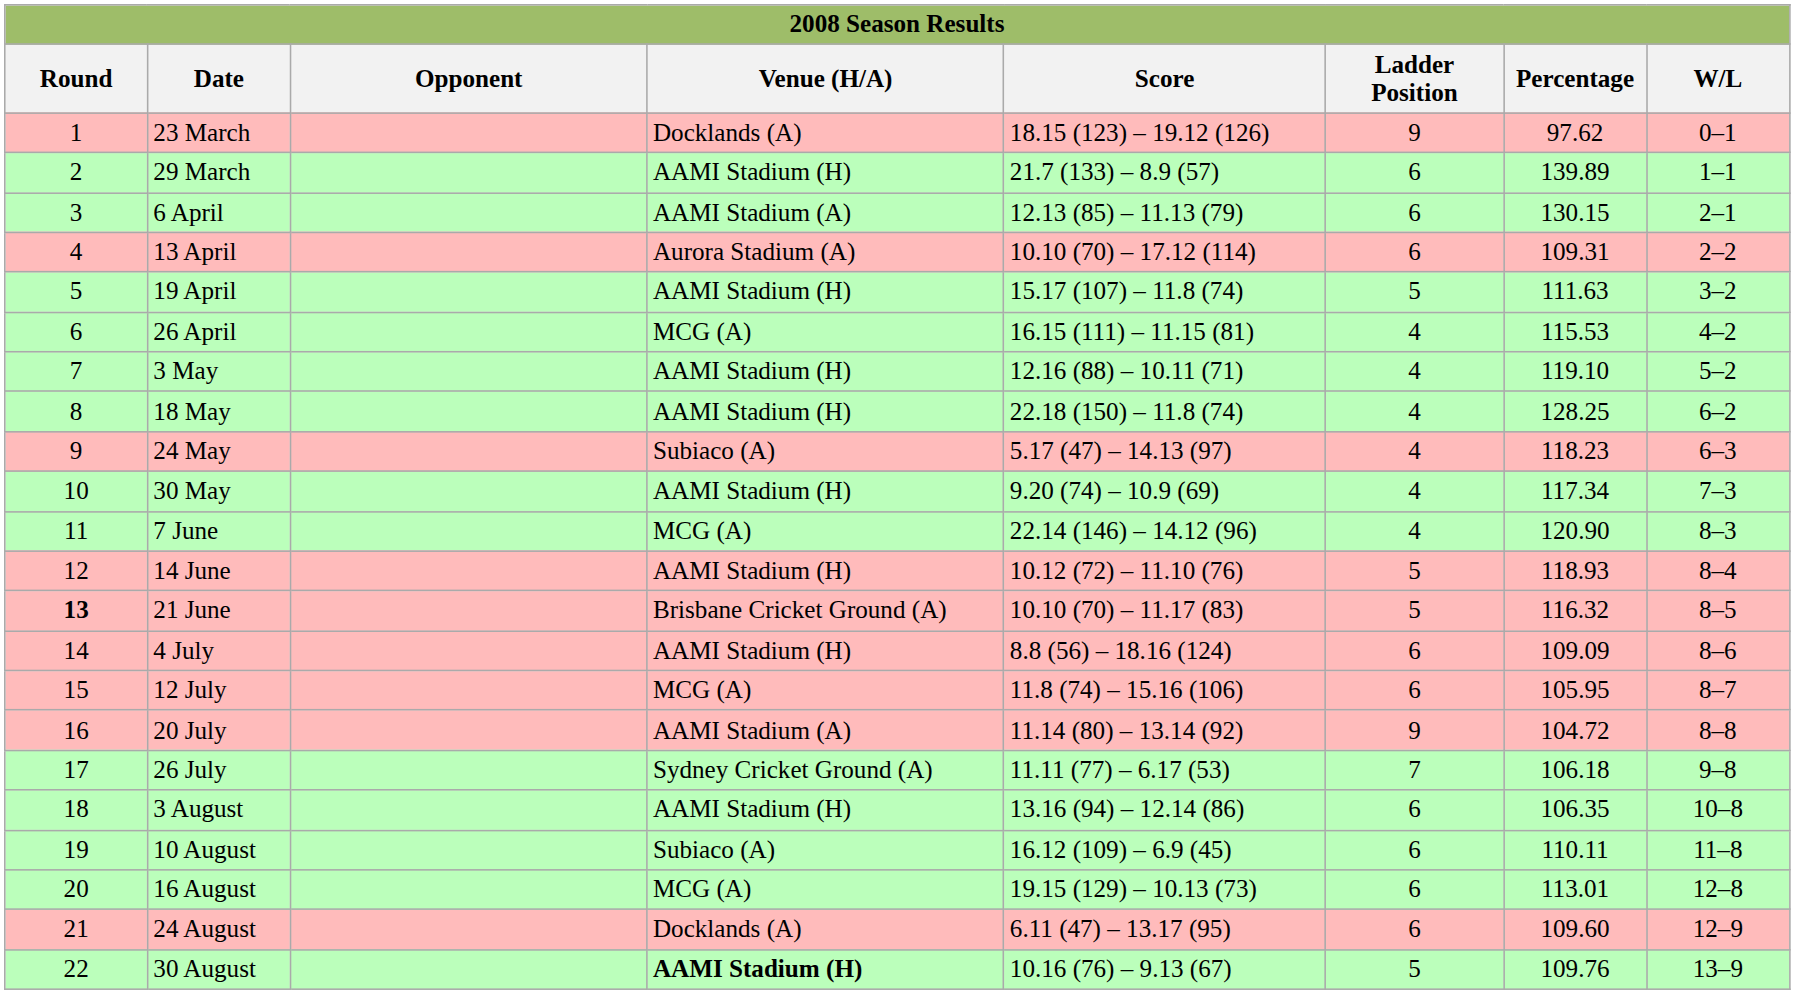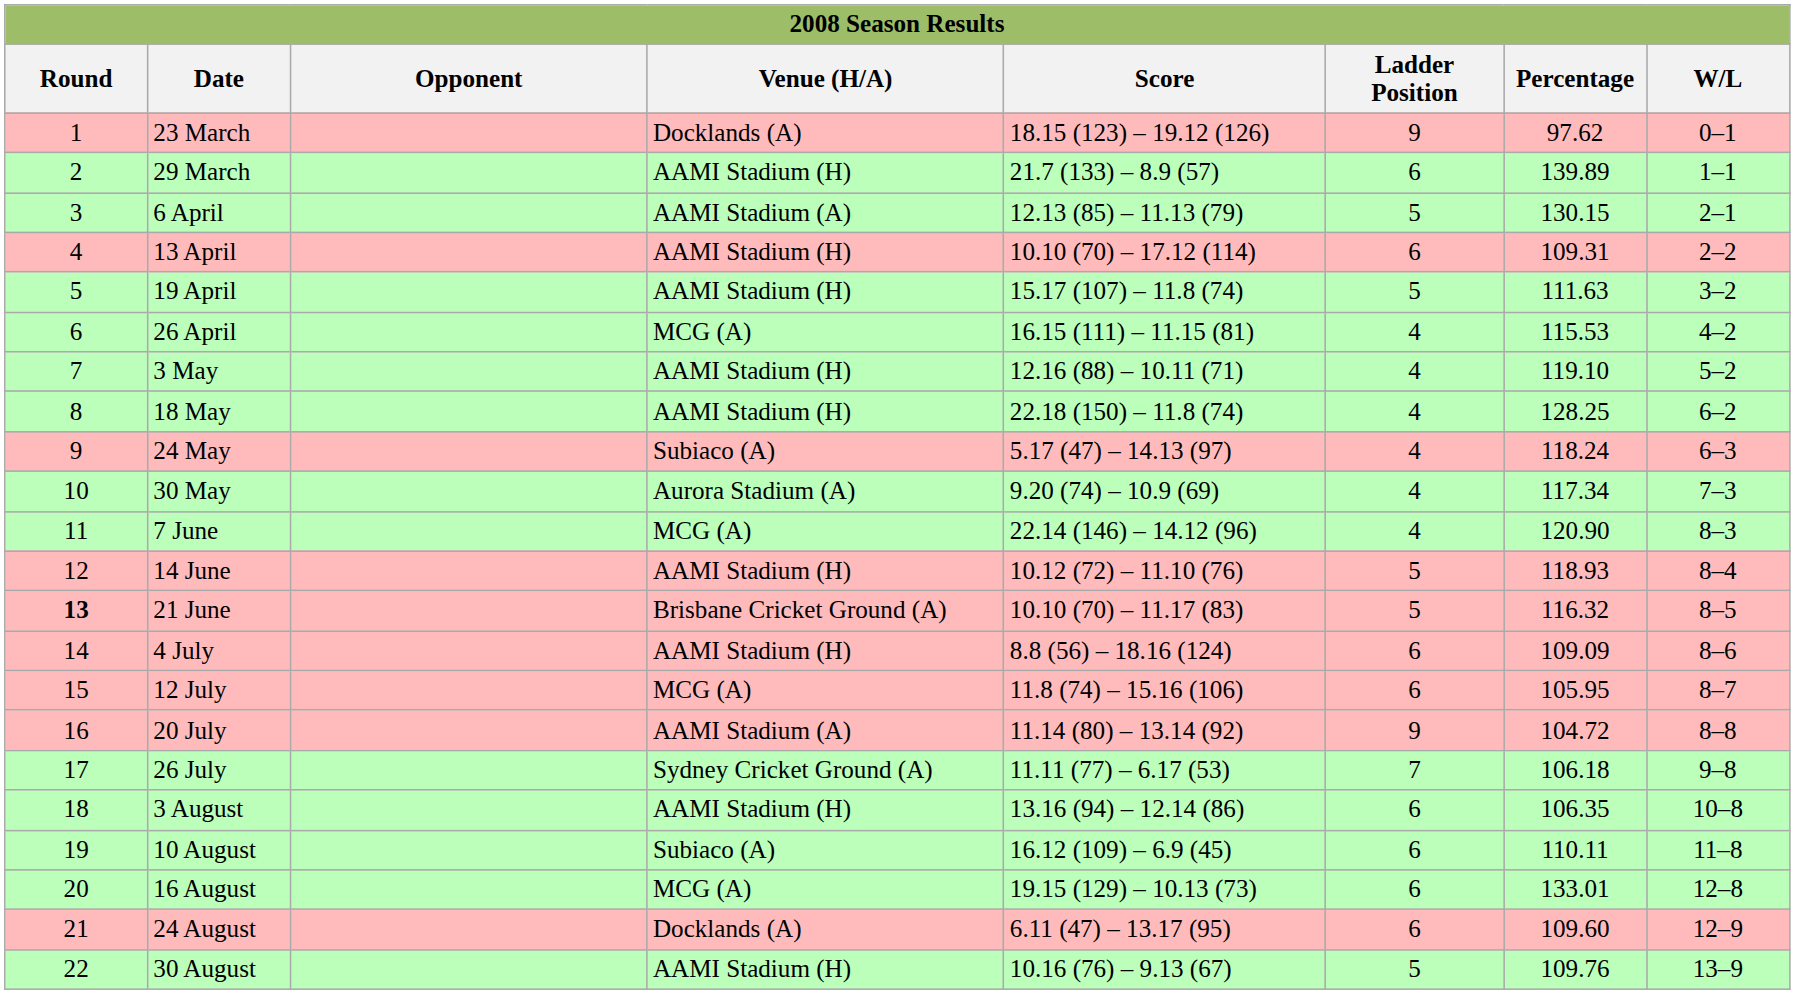6 April | Ladder Position: 6 -> 5
13 April | Venue (H/A): Aurora Stadium (A) -> AAMI Stadium (H)
24 May | Percentage: 118.23 -> 118.24
30 May | Venue (H/A): AAMI Stadium (H) -> Aurora Stadium (A)
16 August | Percentage: 113.01 -> 133.01
30 August | Venue (H/A): bold -> normal
